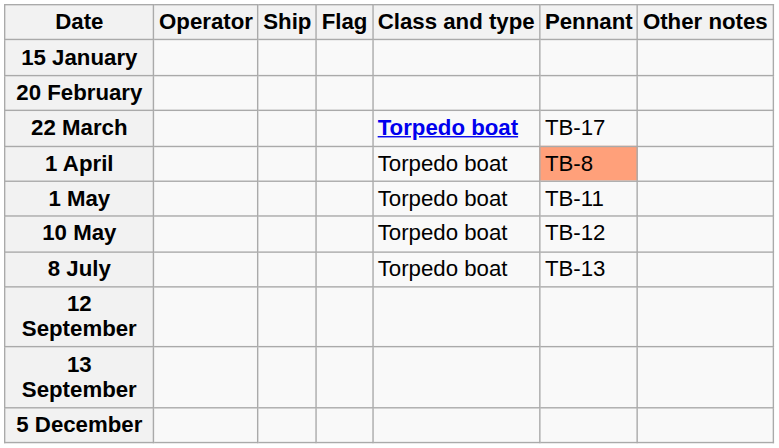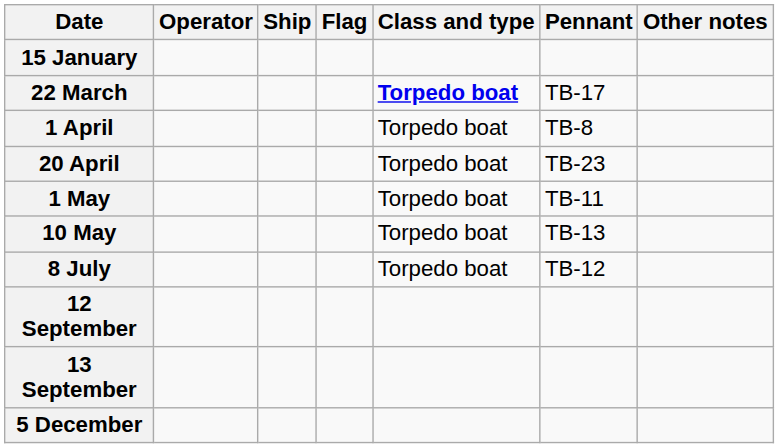- row: 20 February
1 April | Pennant: lightsalmon background -> no background
+ row: 20 April | Torpedo boat | TB-23
10 May | Pennant: TB-12 -> TB-13
8 July | Pennant: TB-13 -> TB-12
